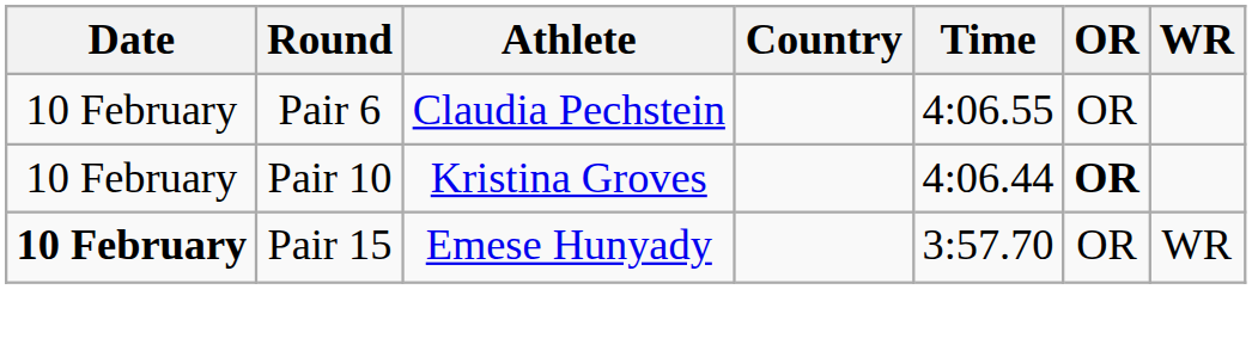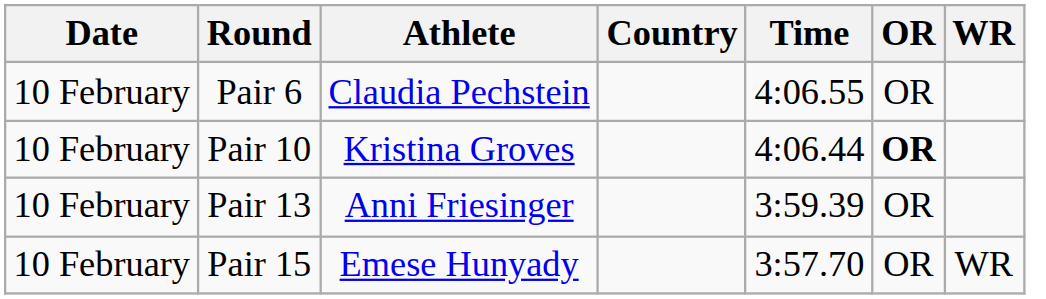+ row: 10 February | Pair 13 | Anni Friesinger | 3:59.39 | OR
Pair 15 | Date: bold -> normal
